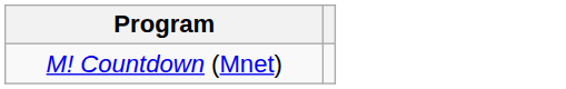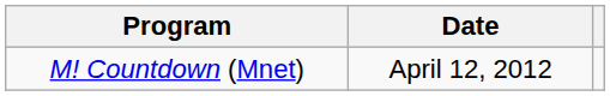+ column: Date | April 12, 2012
